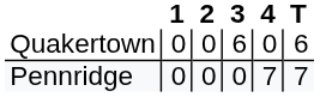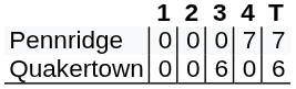rows swapped: Quakertown <-> Pennridge
